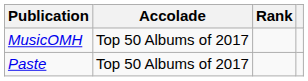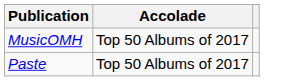- column: Rank
